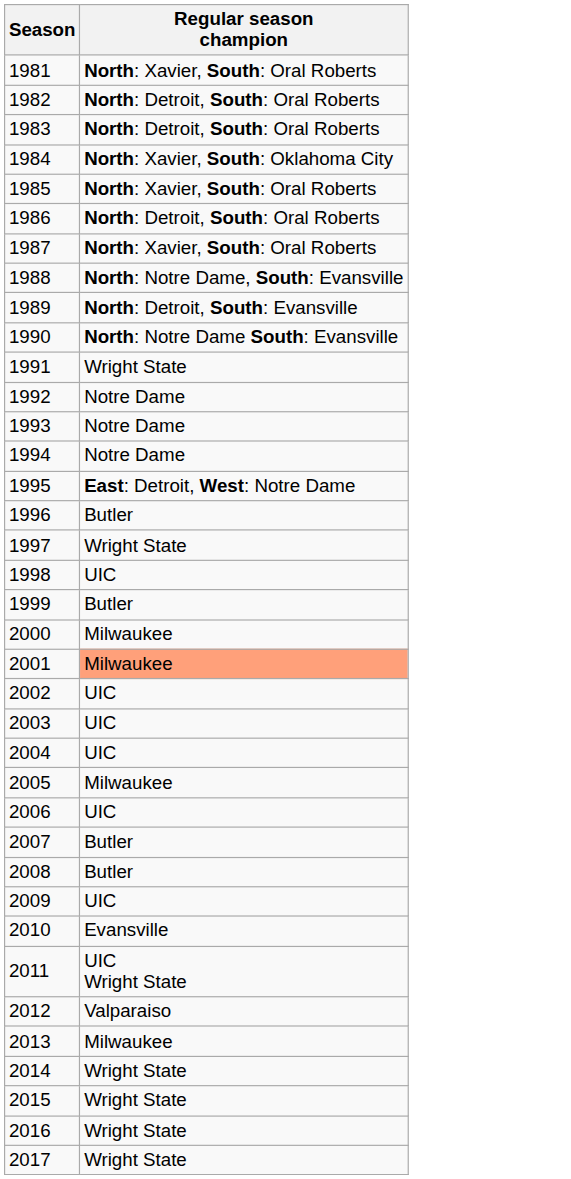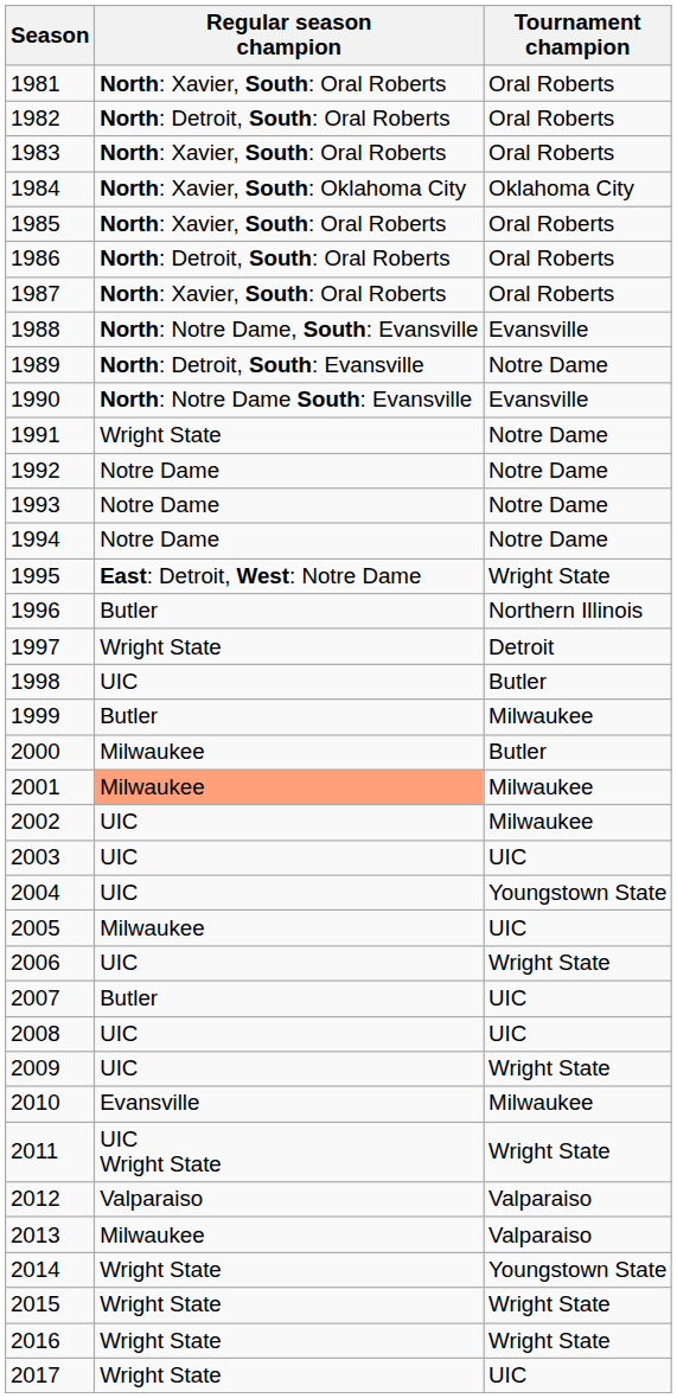+ column: Tournament champion | Oral Roberts | Oral Roberts | Oral Roberts | Oklahoma City | Oral Roberts | Oral Roberts | Oral Roberts | Evansville | Notre Dame | Evansville | Notre Dame | Notre Dame | Notre Dame | Notre Dame | Wright State | Northern Illinois | Detroit | Butler | Milwaukee | Butler | Milwaukee | Milwaukee | UIC | Youngstown State | UIC | Wright State | UIC | UIC | Wright State | Milwaukee | Wright State | Valparaiso | Valparaiso | Youngstown State | Wright State | Wright State | UIC
1983 | Regular season champion: North: Detroit, South: Oral Roberts -> North: Xavier, South: Oral Roberts
2008 | Regular season champion: Butler -> UIC
